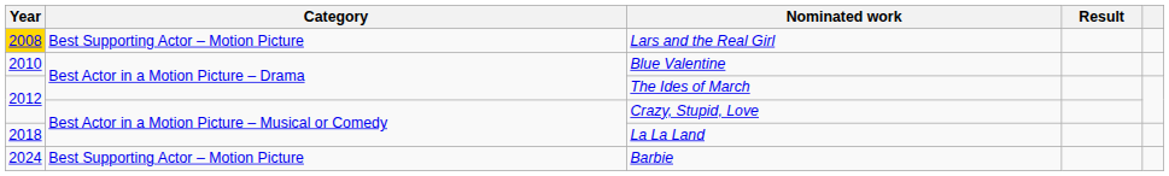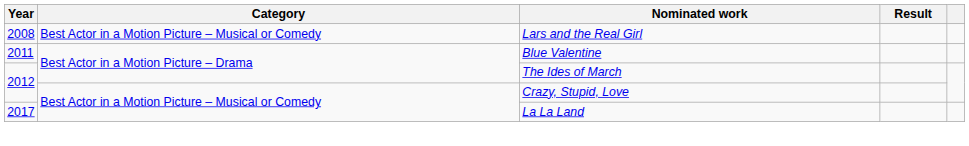Lars and the Real Girl | Year: gold background -> no background
Lars and the Real Girl | Category: Best Supporting Actor – Motion Picture -> Best Actor in a Motion Picture – Musical or Comedy
Blue Valentine | Year: 2010 -> 2011
La La Land | Year: 2018 -> 2017
- row: 2024 | Best Supporting Actor – Motion Picture | Barbie
